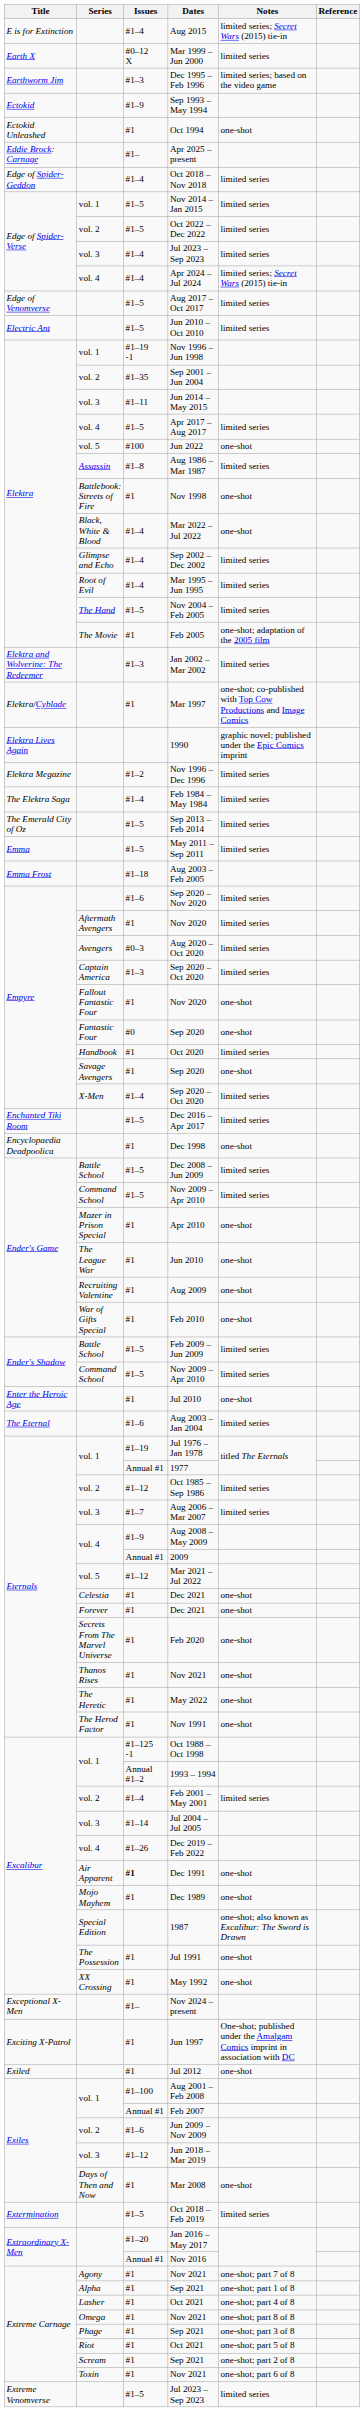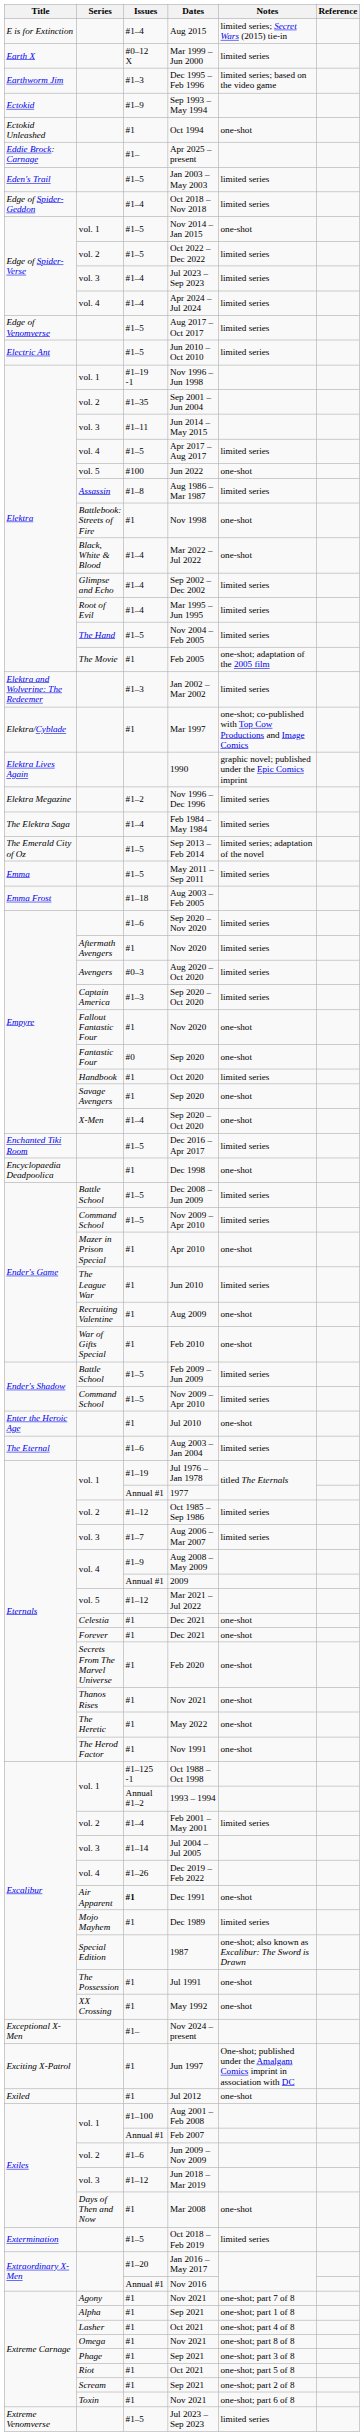+ row: Eden's Trail | #1–5 | Jan 2003 – May 2003 | limited series
Nov 2014 – Jan 2015 | Notes: limited series -> one-shot
Apr 2024 – Jul 2024 | Notes: limited series; Secret Wars (2015) tie-in -> limited series
Sep 2013 – Feb 2014 | Notes: limited series -> limited series; adaptation of the novel
X-Men / Sep 2020 – Oct 2020 | Notes: limited series -> one-shot
Jun 2010 | Notes: one-shot -> limited series
Dec 1989 | Notes: one-shot -> limited series
